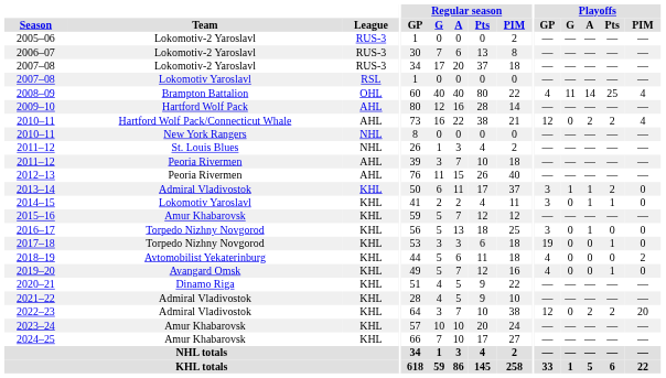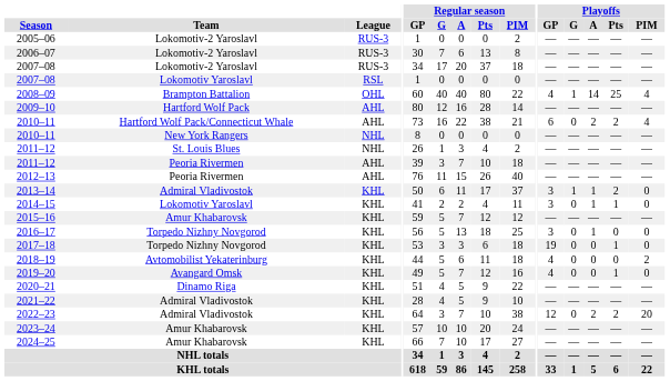2008–09 | Playoffs / G: 11 -> 1
2010–11 / Hartford Wolf Pack/Connecticut Whale | Playoffs / GP: 12 -> 6
